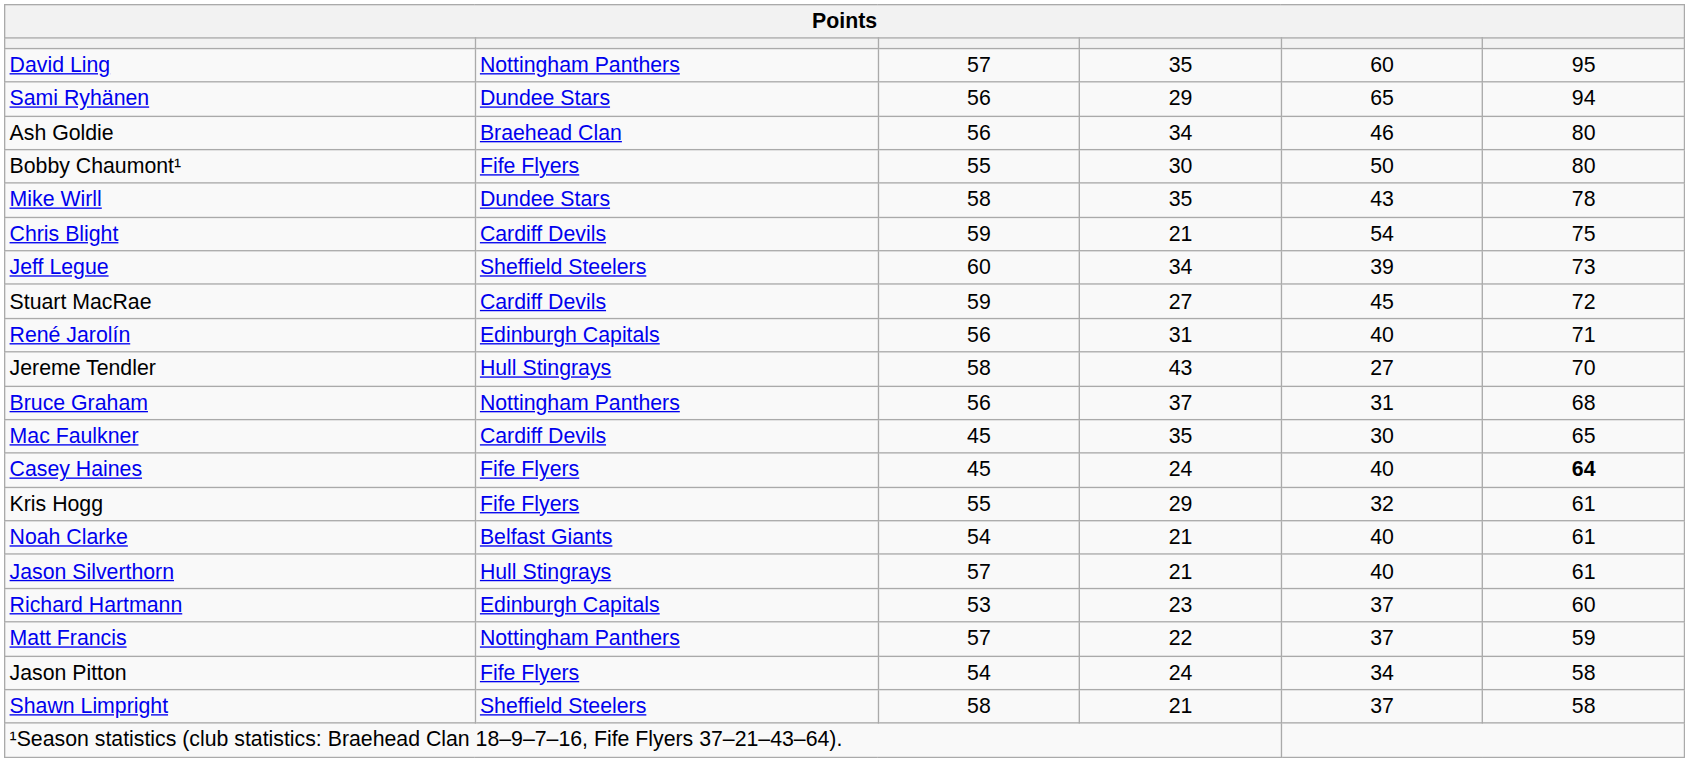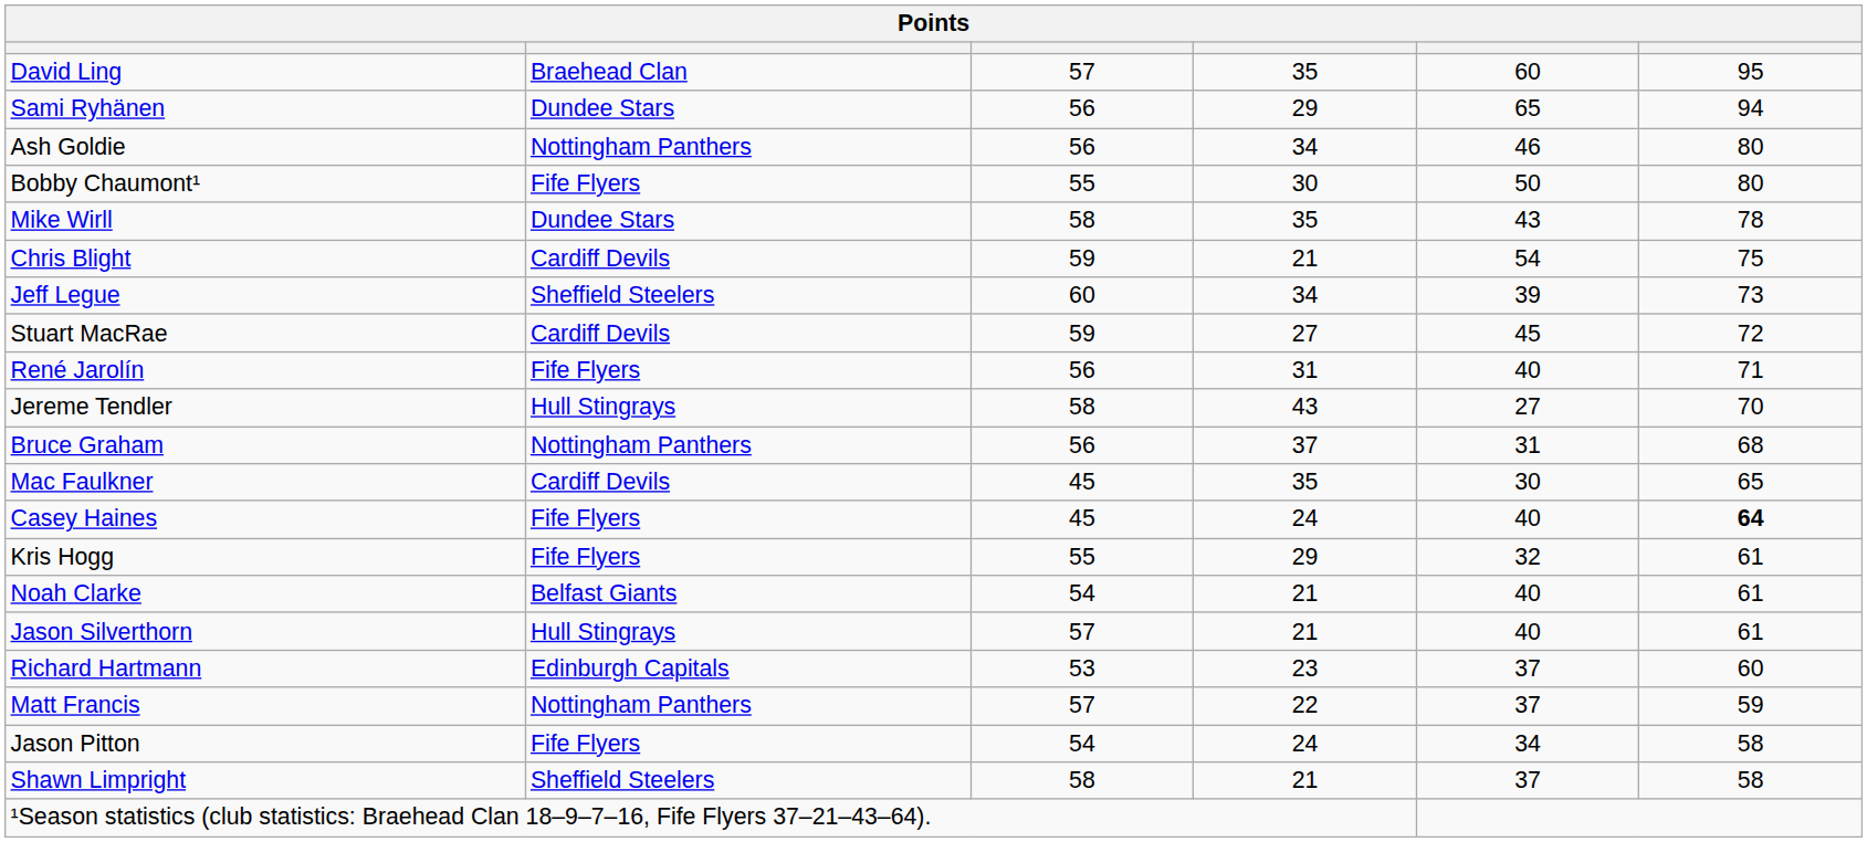David Ling | column 2: Nottingham Panthers -> Braehead Clan
Ash Goldie | column 2: Braehead Clan -> Nottingham Panthers
René Jarolín | column 2: Edinburgh Capitals -> Fife Flyers
